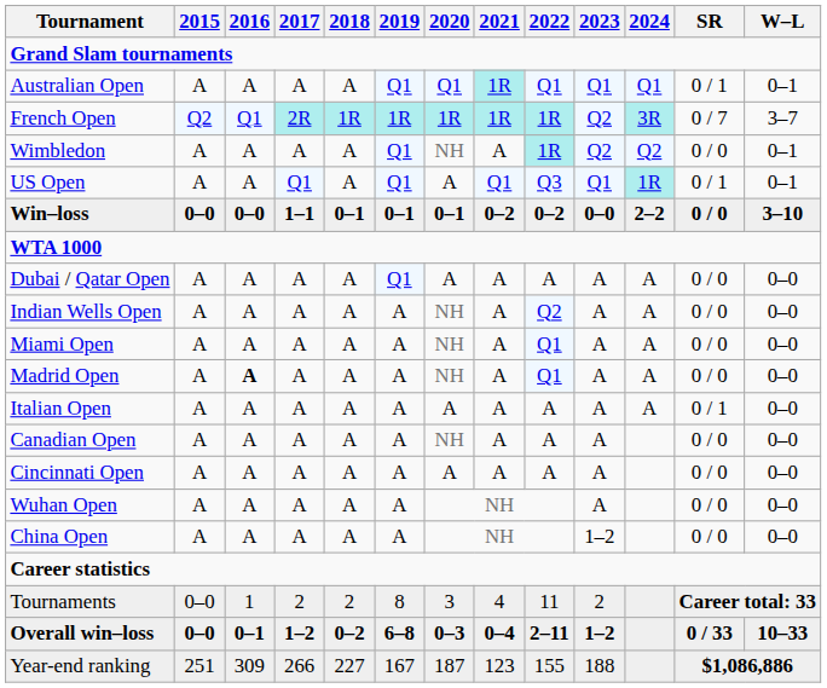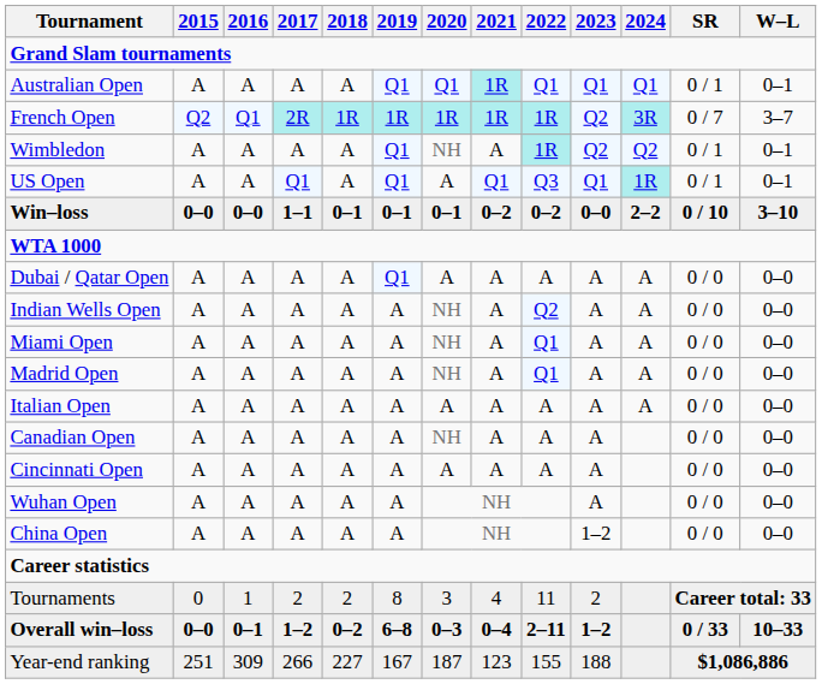Wimbledon | SR: 0 / 0 -> 0 / 1
Win–loss | SR: 0 / 0 -> 0 / 10
Madrid Open | 2016: bold -> normal
Italian Open | SR: 0 / 1 -> 0 / 0
Tournaments | 2015: 0–0 -> 0
